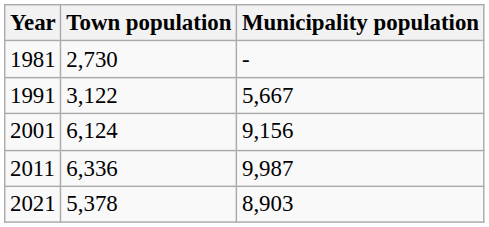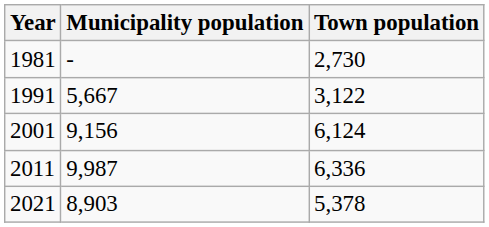columns swapped: Town population <-> Municipality population
